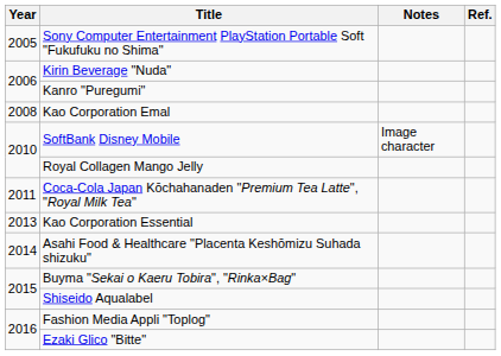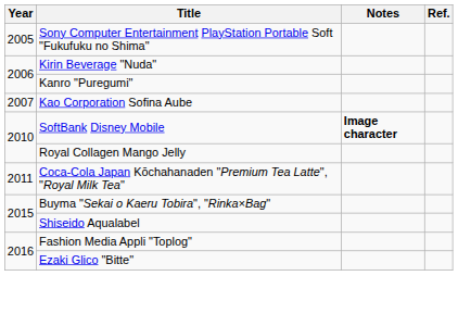+ row: 2007 | Kao Corporation Sofina Aube
- row: 2008 | Kao Corporation Emal
SoftBank Disney Mobile | Notes: normal -> bold
- row: 2013 | Kao Corporation Essential
- row: 2014 | Asahi Food & Healthcare "Placenta Keshōmizu Suhada shizuku"
